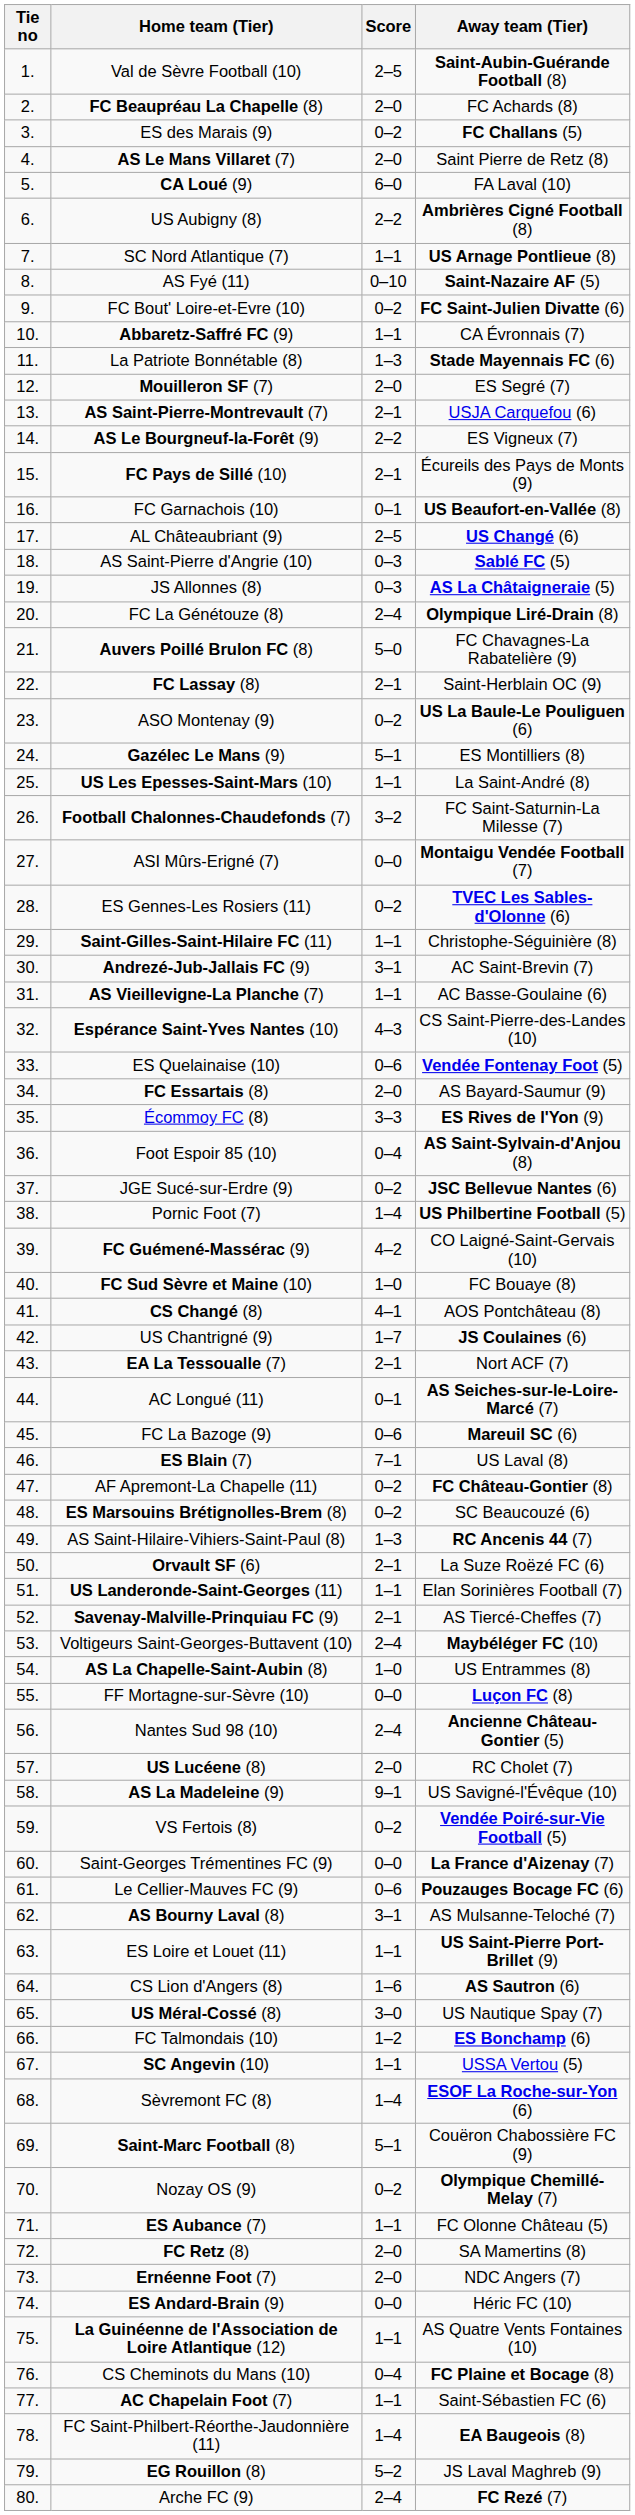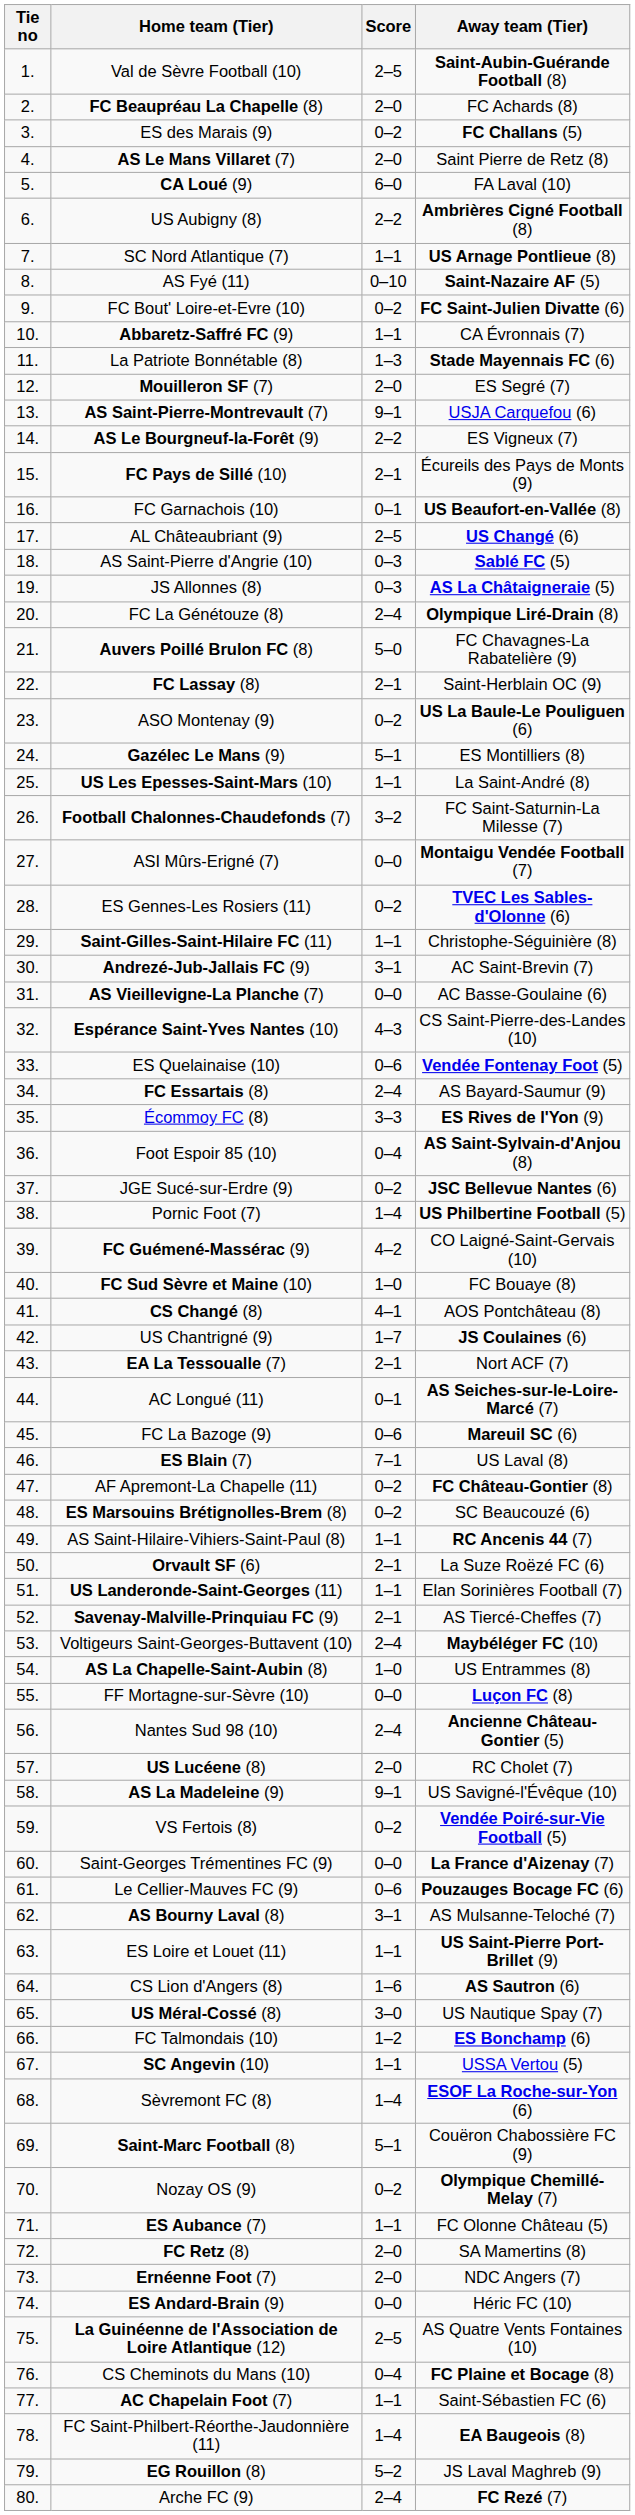AS Saint-Pierre-Montrevault (7) | Score: 2–1 -> 9–1
AS Vieillevigne-La Planche (7) | Score: 1–1 -> 0–0
FC Essartais (8) | Score: 2–0 -> 2–4
AS Saint-Hilaire-Vihiers-Saint-Paul (8) | Score: 1–3 -> 1–1
La Guinéenne de l'Association de Loire Atlantique (12) | Score: 1–1 -> 2–5
